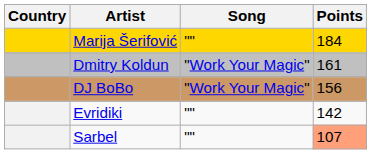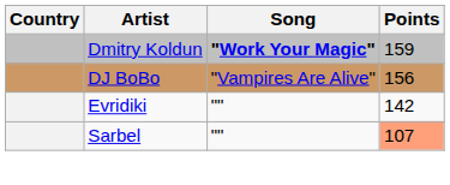- row: Marija Šerifović | "" | 184
Dmitry Koldun | Song: normal -> bold
Dmitry Koldun | Points: 161 -> 159
DJ BoBo | Song: "Work Your Magic" -> "Vampires Are Alive"
